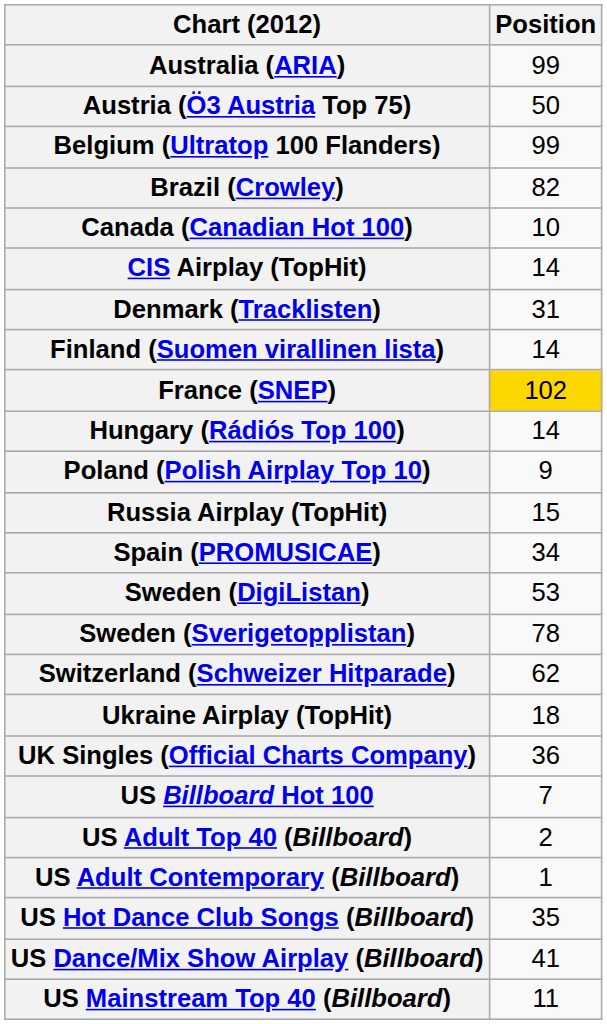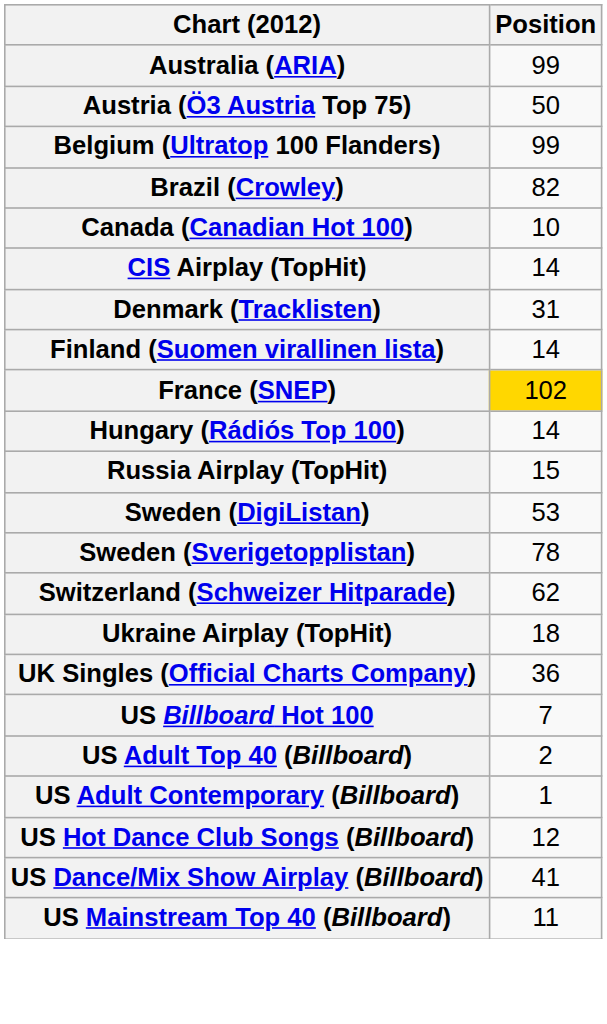- row: Poland (Polish Airplay Top 10) | 9
- row: Spain (PROMUSICAE) | 34
US Hot Dance Club Songs (Billboard) | Position: 35 -> 12
